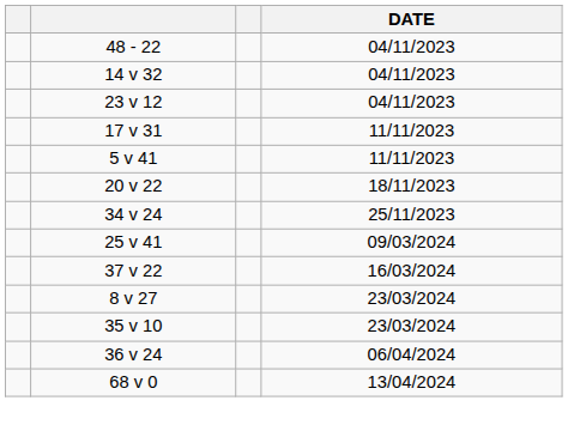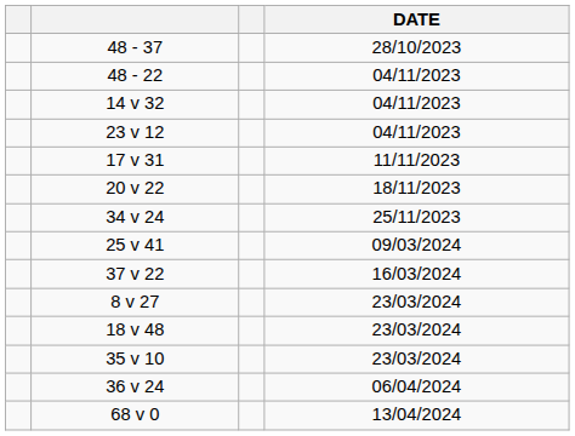+ row: 48 - 37 | 28/10/2023
- row: 5 v 41 | 11/11/2023
+ row: 18 v 48 | 23/03/2024
